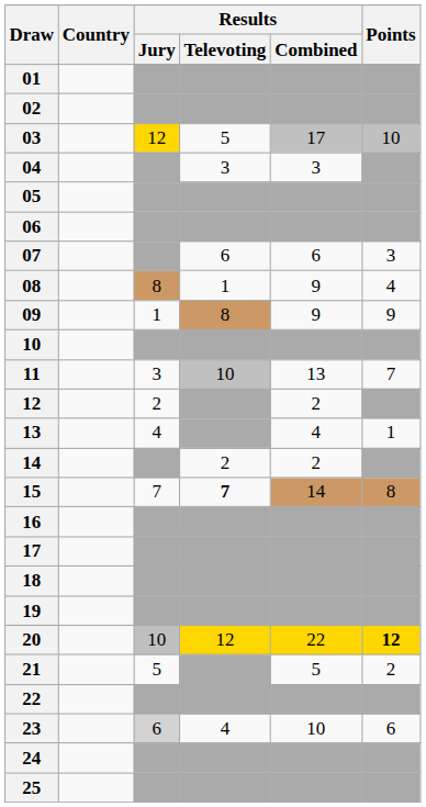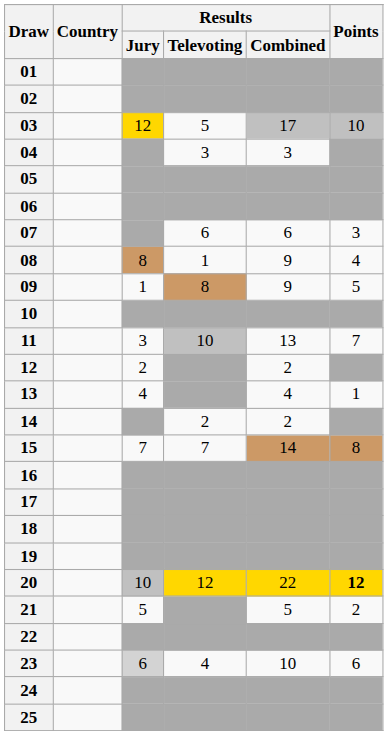09 | Points: 9 -> 5
15 | Results / Televoting: bold -> normal
